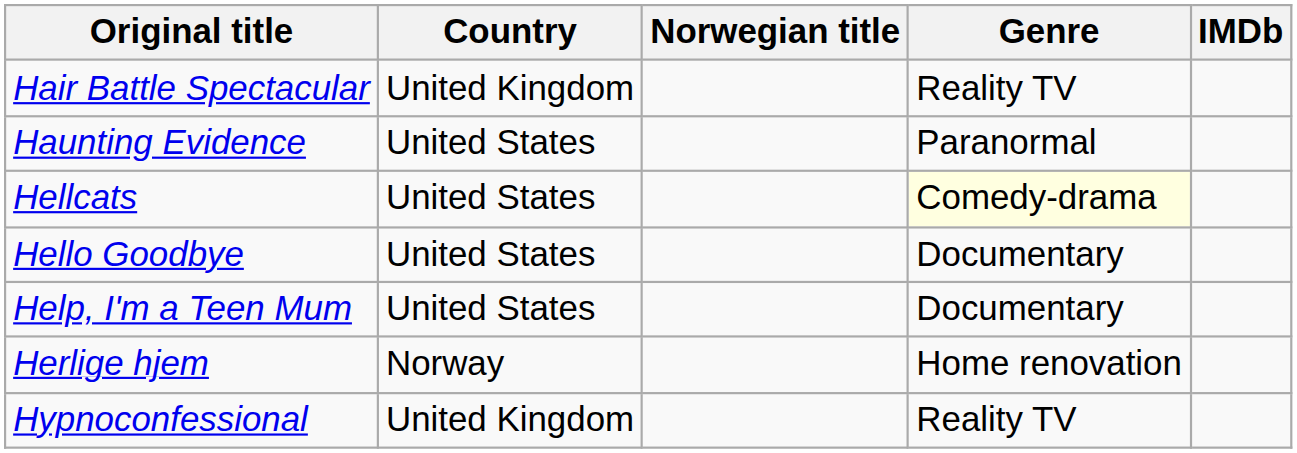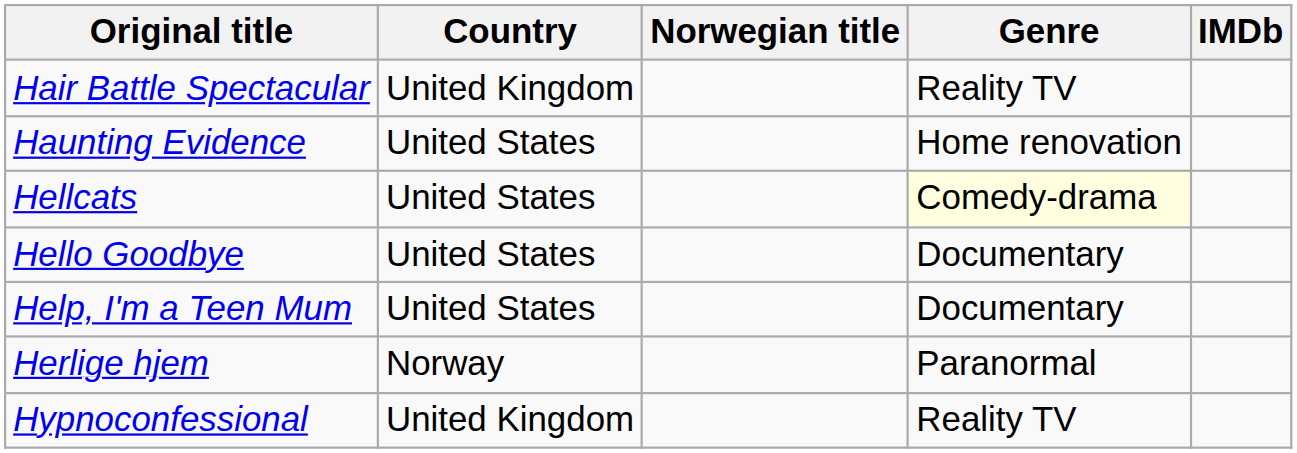Haunting Evidence | Genre: Paranormal -> Home renovation
Herlige hjem | Genre: Home renovation -> Paranormal
